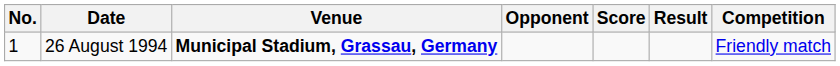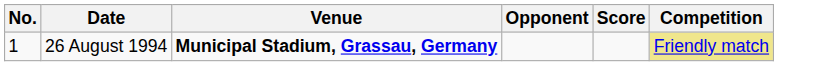- column: Result
26 August 1994 | Competition: no background -> khaki background
